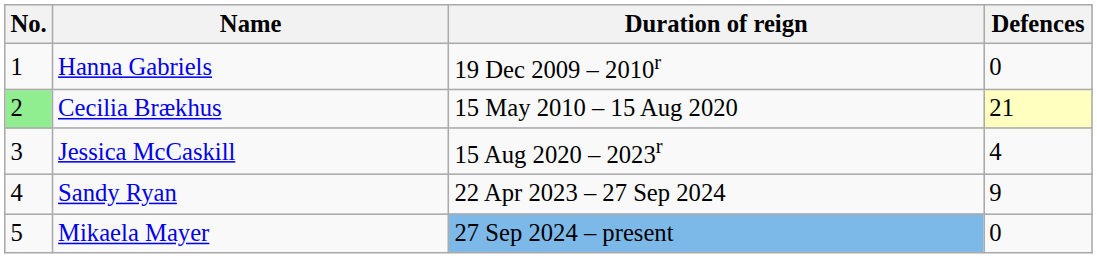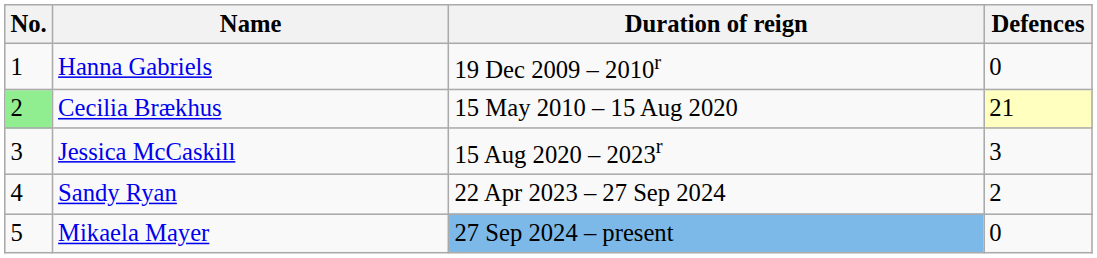Jessica McCaskill | Defences: 4 -> 3
Sandy Ryan | Defences: 9 -> 2
